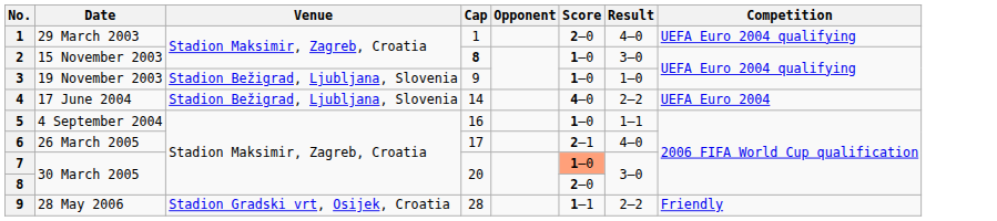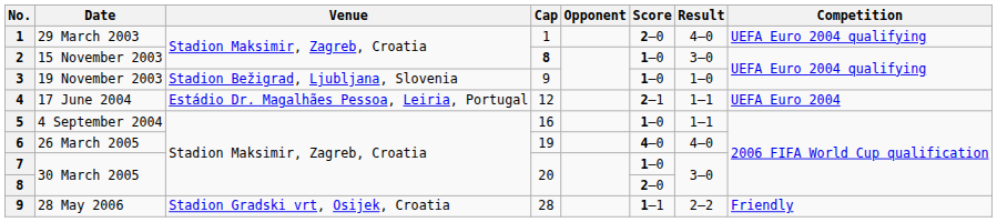4 | Venue: Stadion Bežigrad, Ljubljana, Slovenia -> Estádio Dr. Magalhães Pessoa, Leiria, Portugal
4 | Cap: 14 -> 12
4 | Score: 4–0 -> 2–1
4 | Result: 2–2 -> 1–1
6 | Cap: 17 -> 19
6 | Score: 2–1 -> 4–0
7 | Score: lightsalmon background -> no background
